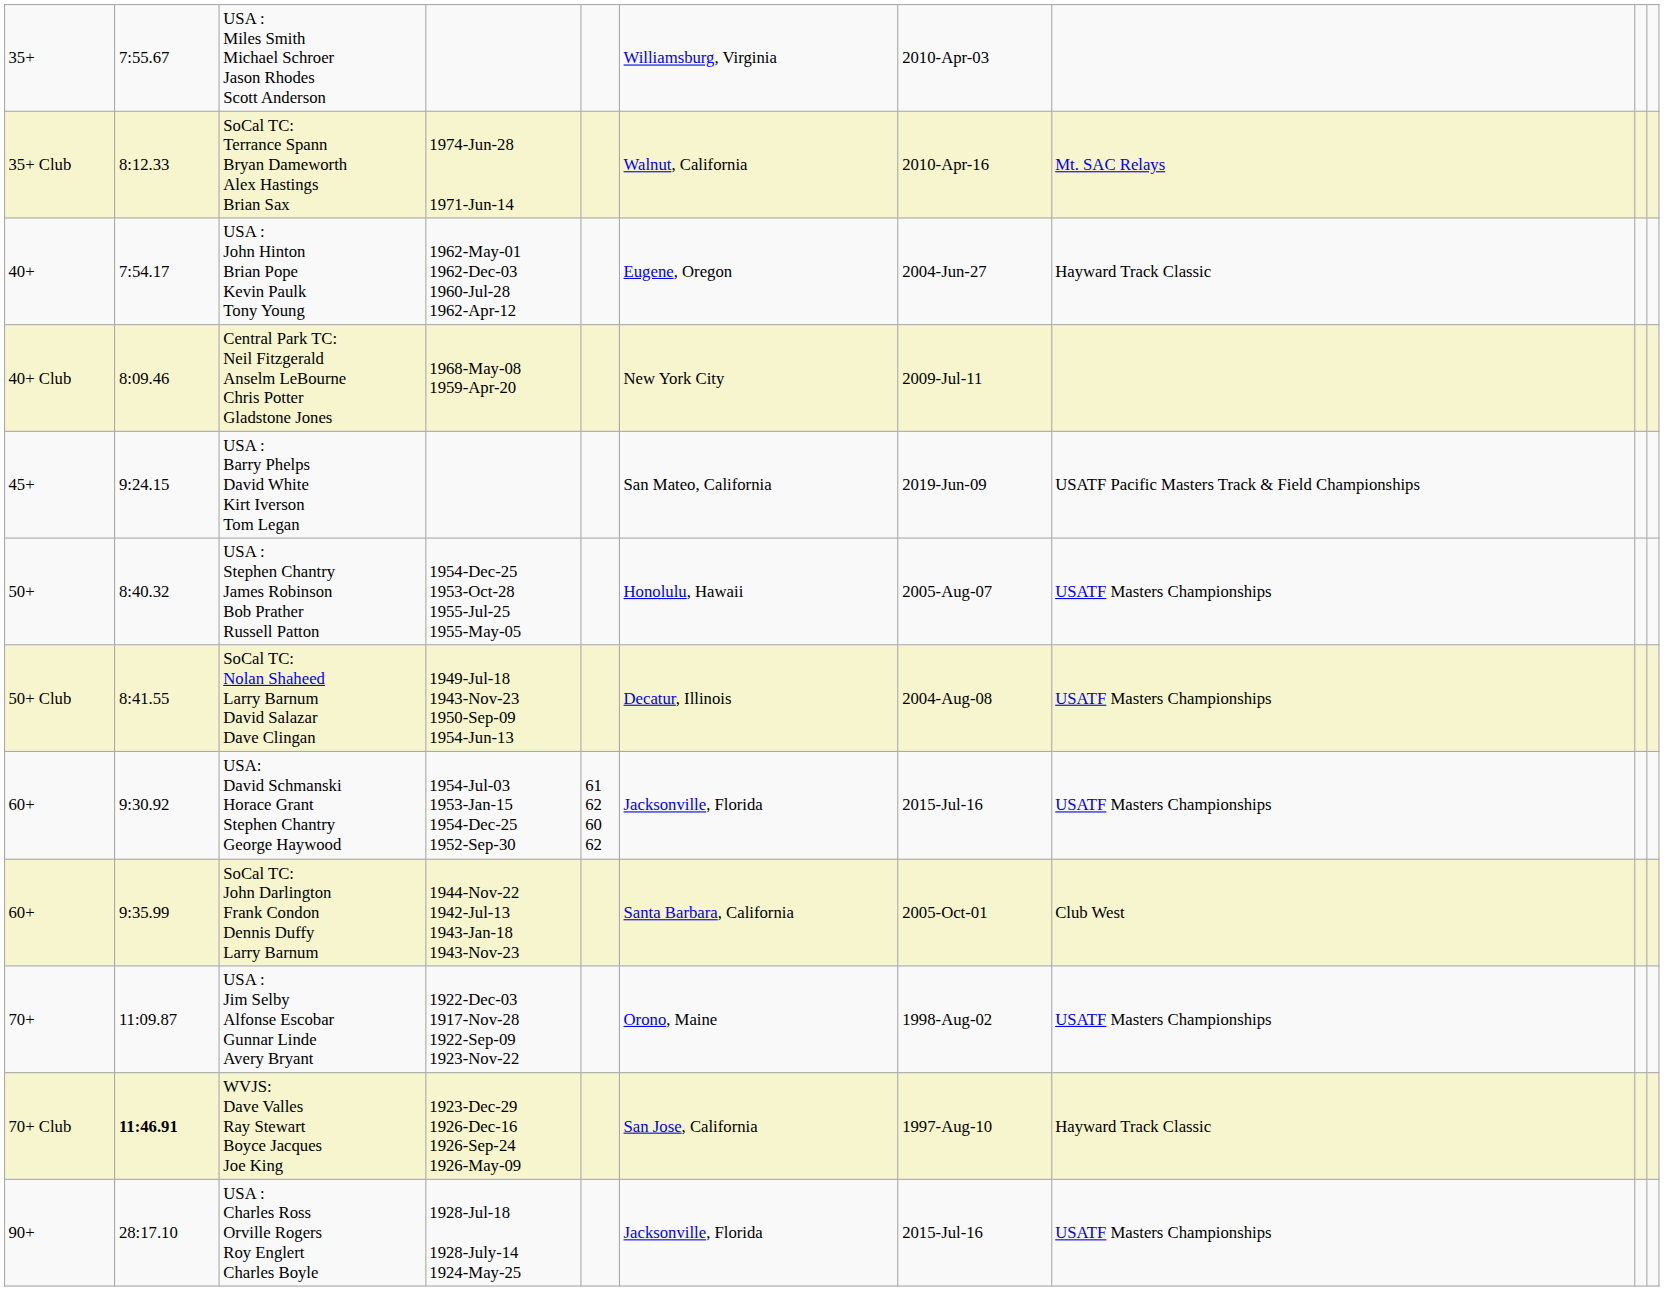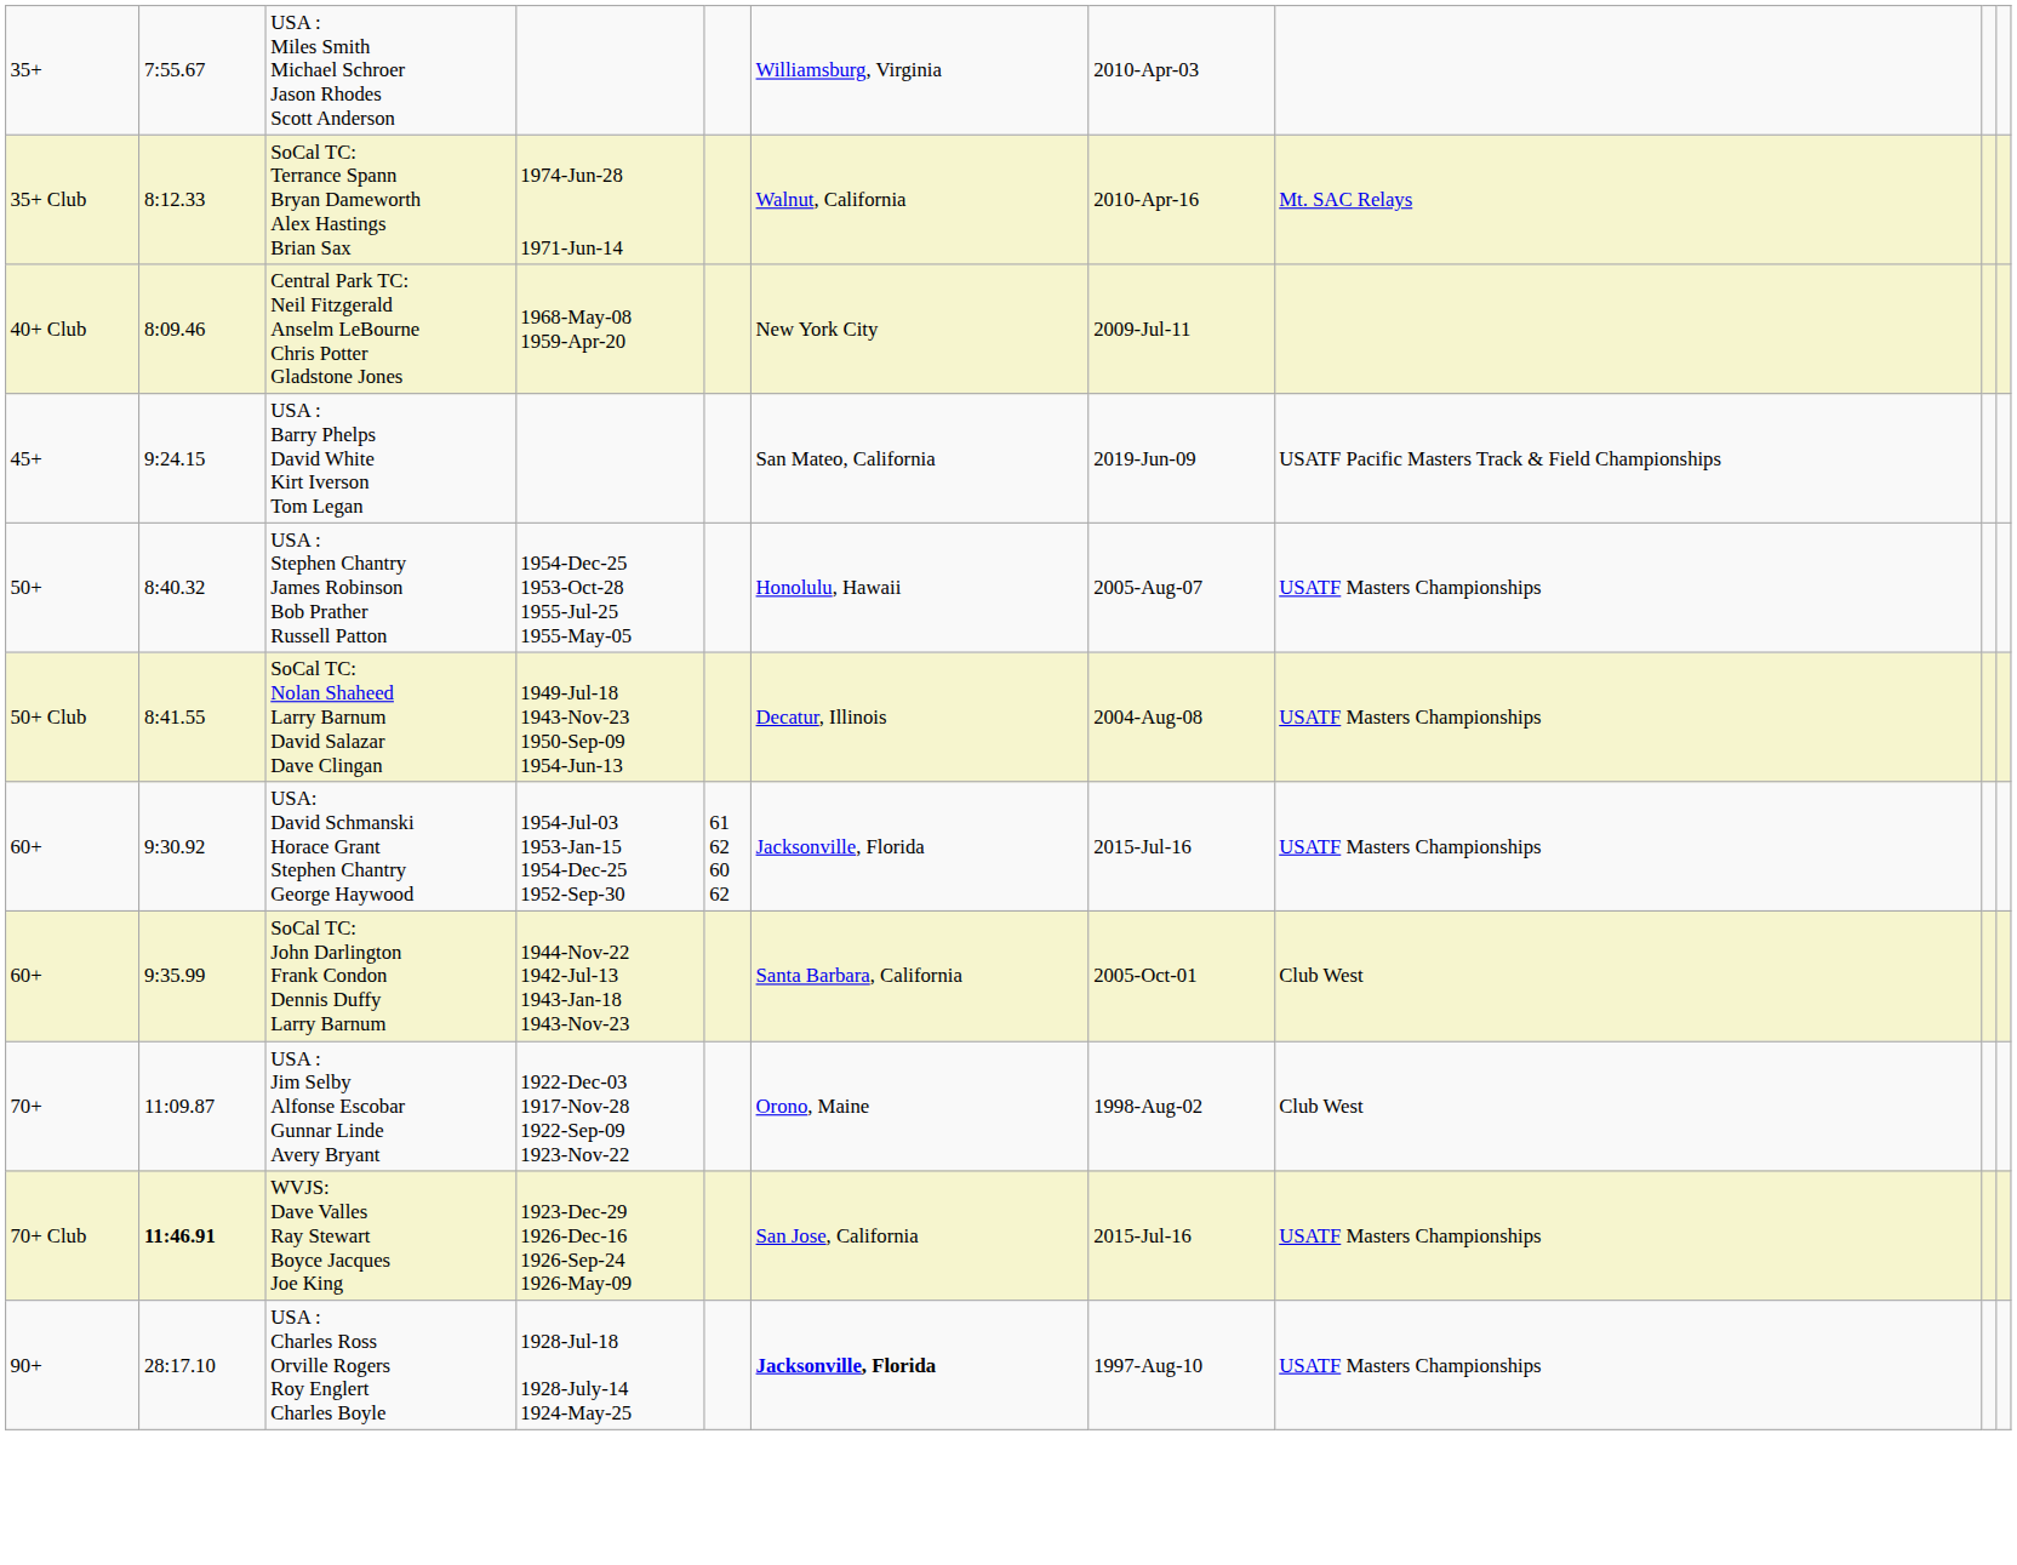- row: 40+ | 7:54.17 | USA : John Hinton Brian Pope Kevin Paulk Tony Young | 1962-May-01 1962-Dec-03 1960-Jul-28 1962-Apr-12 | Eugene, Oregon | 2004-Jun-27 | Hayward Track Classic
USA : Jim Selby Alfonse Escobar Gunnar Linde Avery Bryant | column 8: USATF Masters Championships -> Club West
WVJS: Dave Valles Ray Stewart Boyce Jacques Joe King | column 7: 1997-Aug-10 -> 2015-Jul-16
WVJS: Dave Valles Ray Stewart Boyce Jacques Joe King | column 8: Hayward Track Classic -> USATF Masters Championships
USA : Charles Ross Orville Rogers Roy Englert Charles Boyle | column 6: normal -> bold
USA : Charles Ross Orville Rogers Roy Englert Charles Boyle | column 7: 2015-Jul-16 -> 1997-Aug-10
